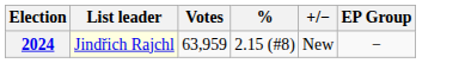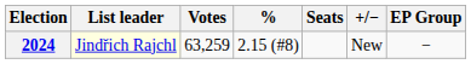+ column: Seats
2024 | Votes: 63,959 -> 63,259
